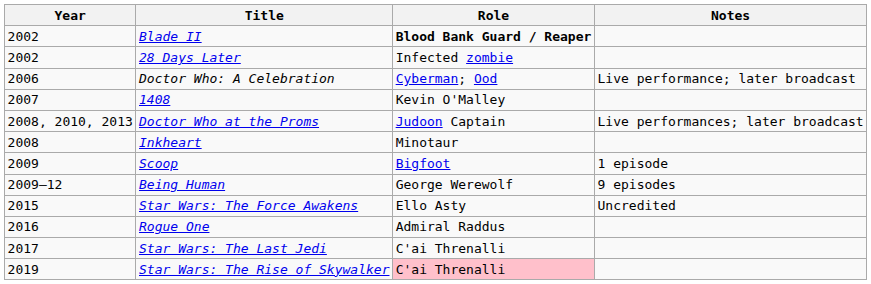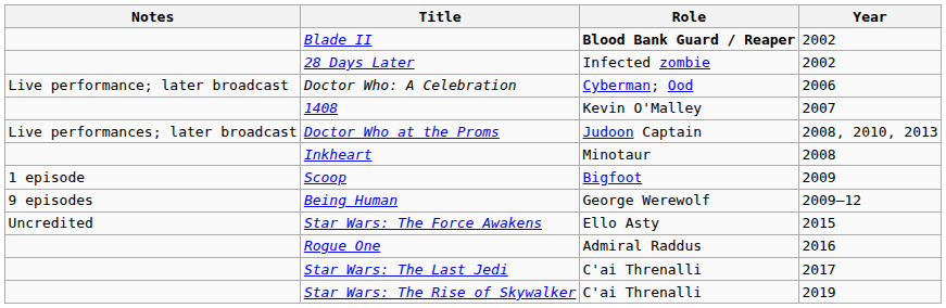columns swapped: Year <-> Notes
Star Wars: The Rise of Skywalker | Role: pink background -> no background
